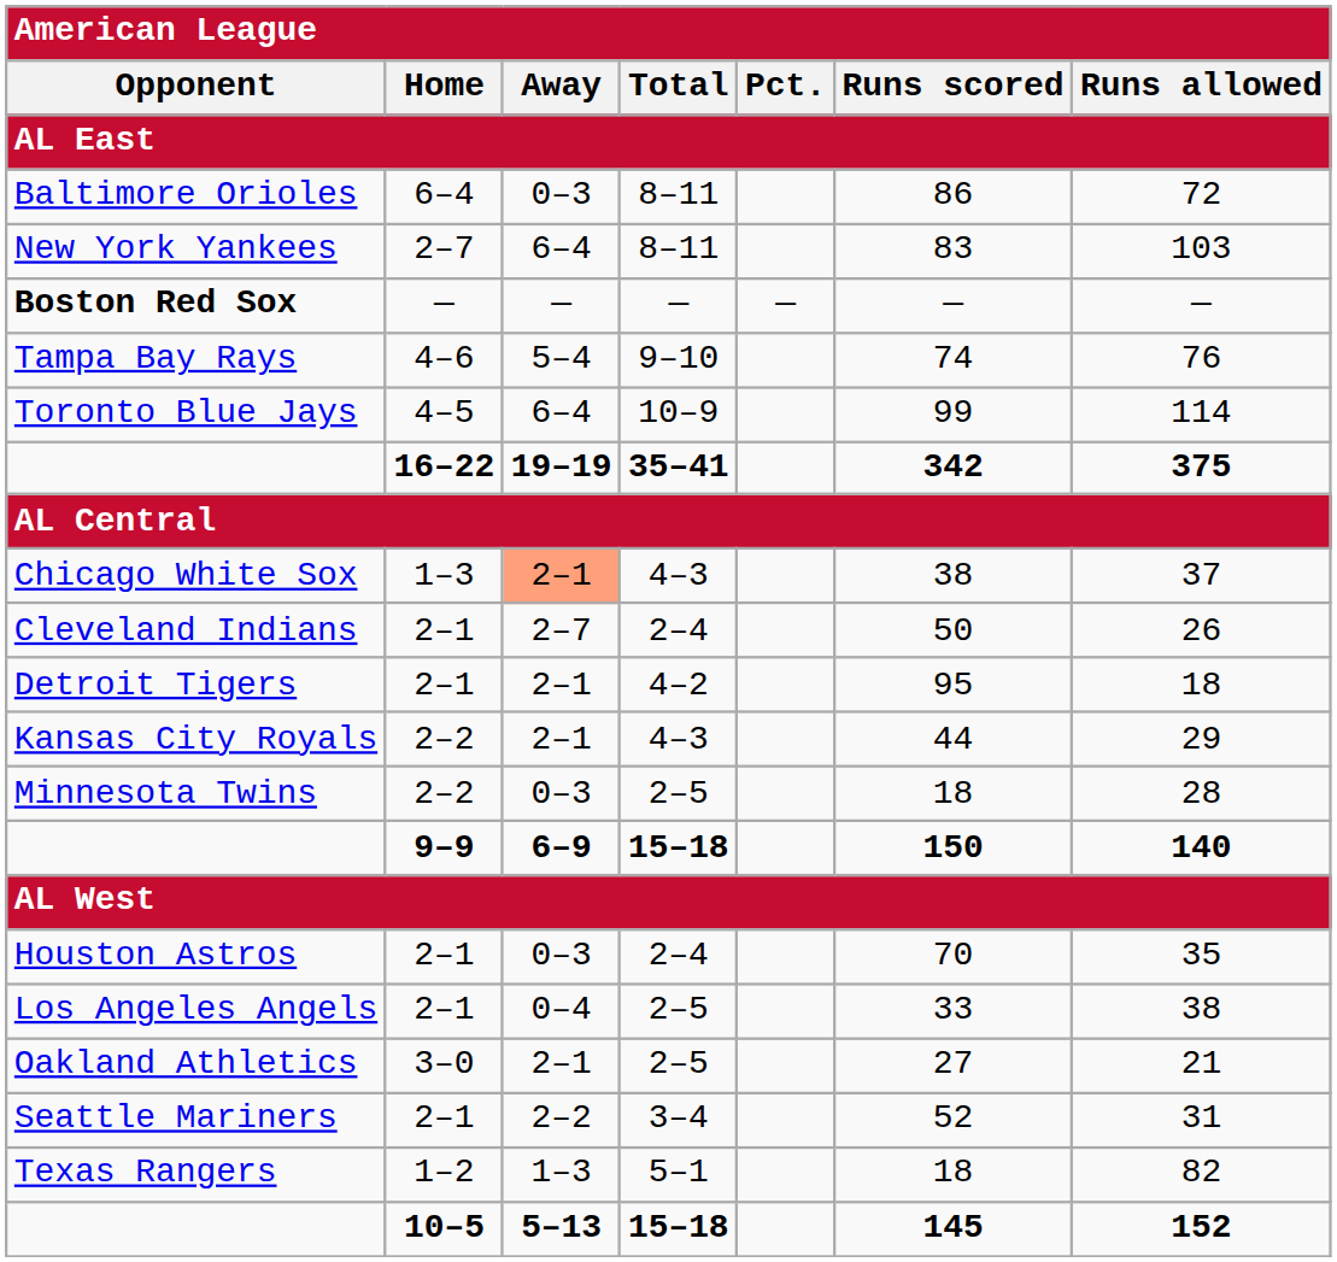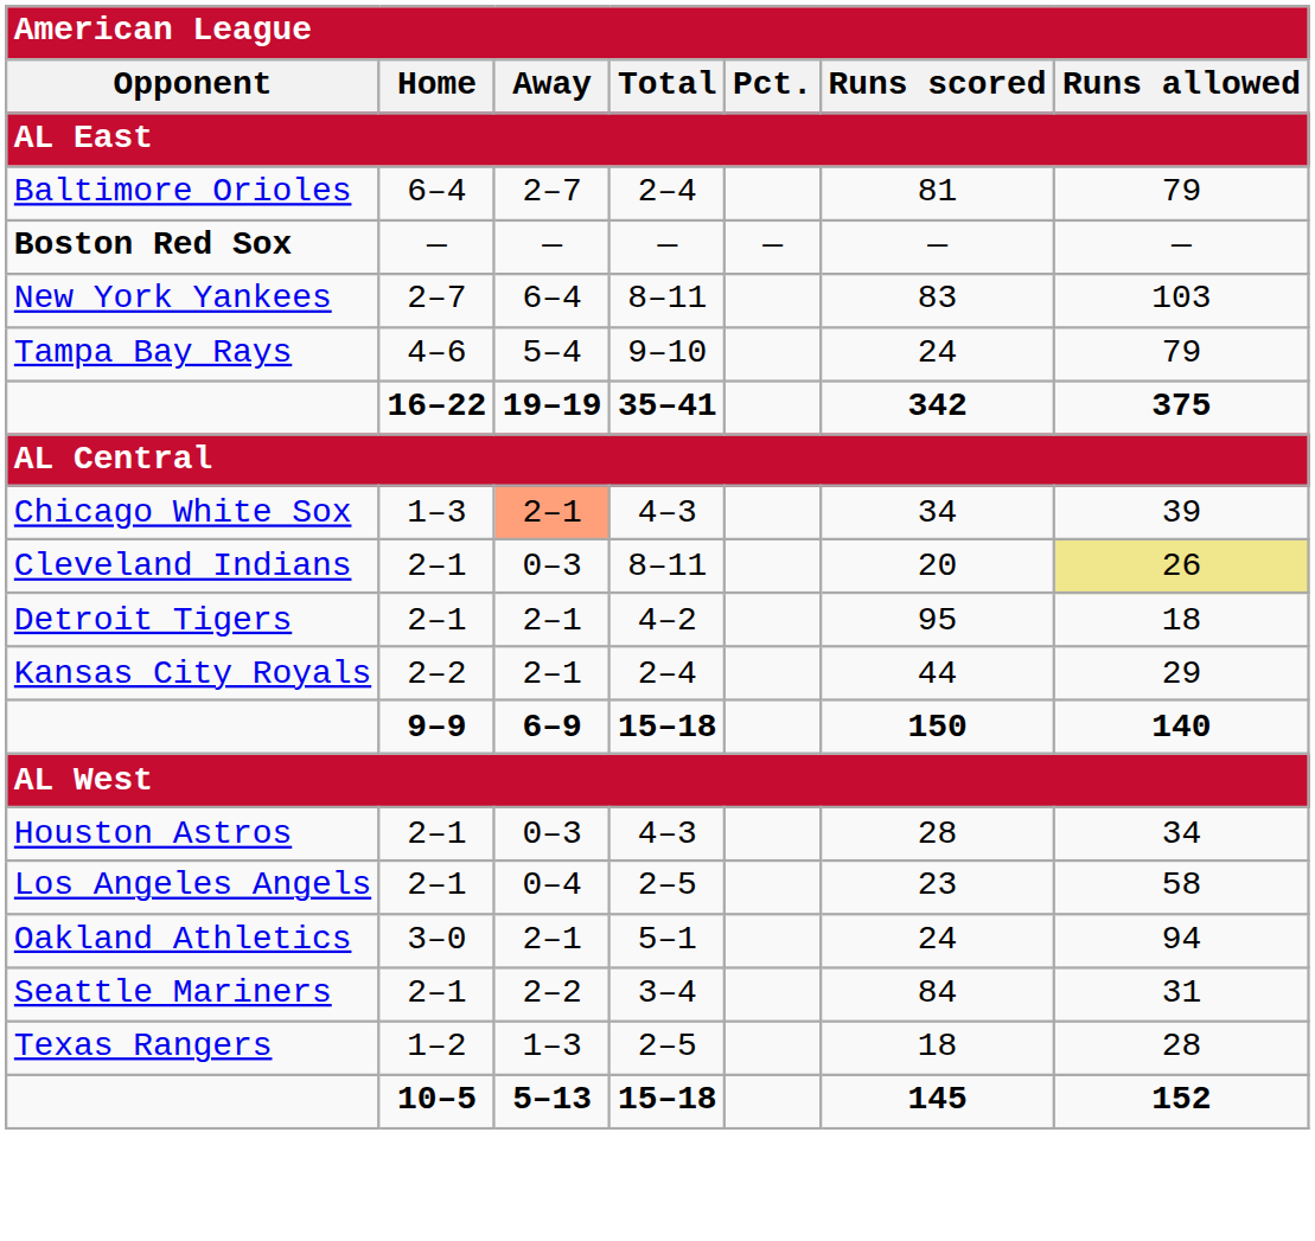Baltimore Orioles | Away: 0–3 -> 2–7
Baltimore Orioles | Total: 8–11 -> 2–4
Baltimore Orioles | Runs scored: 86 -> 81
Baltimore Orioles | Runs allowed: 72 -> 79
rows swapped: Boston Red Sox <-> New York Yankees
Tampa Bay Rays | Runs scored: 74 -> 24
Tampa Bay Rays | Runs allowed: 76 -> 79
- row: Toronto Blue Jays | 4–5 | 6–4 | 10–9 | 99 | 114
Chicago White Sox | Runs scored: 38 -> 34
Chicago White Sox | Runs allowed: 37 -> 39
Cleveland Indians | Away: 2–7 -> 0–3
Cleveland Indians | Total: 2–4 -> 8–11
Cleveland Indians | Runs scored: 50 -> 20
Cleveland Indians | Runs allowed: no background -> khaki background
Kansas City Royals | Total: 4–3 -> 2–4
- row: Minnesota Twins | 2–2 | 0–3 | 2–5 | 18 | 28
Houston Astros | Total: 2–4 -> 4–3
Houston Astros | Runs scored: 70 -> 28
Houston Astros | Runs allowed: 35 -> 34
Los Angeles Angels | Runs scored: 33 -> 23
Los Angeles Angels | Runs allowed: 38 -> 58
Oakland Athletics | Total: 2–5 -> 5–1
Oakland Athletics | Runs scored: 27 -> 24
Oakland Athletics | Runs allowed: 21 -> 94
Seattle Mariners | Runs scored: 52 -> 84
Texas Rangers | Total: 5–1 -> 2–5
Texas Rangers | Runs allowed: 82 -> 28
